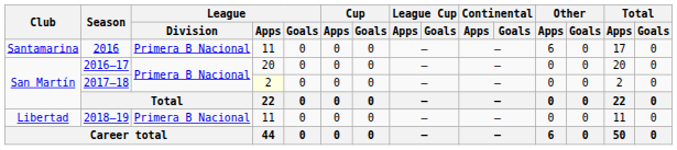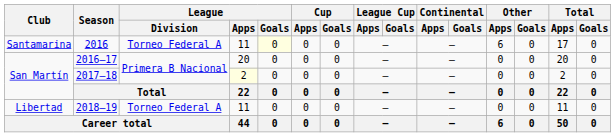2016 | League / Division: Primera B Nacional -> Torneo Federal A
2016 | League / Goals: no background -> lightyellow background
2018–19 | League / Division: Primera B Nacional -> Torneo Federal A
